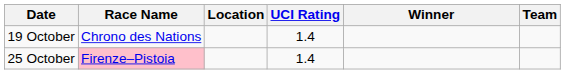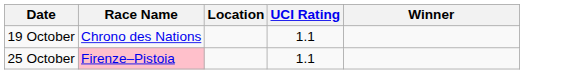- column: Team
19 October | UCI Rating: 1.4 -> 1.1
25 October | UCI Rating: 1.4 -> 1.1
